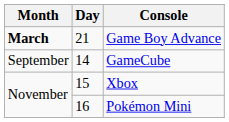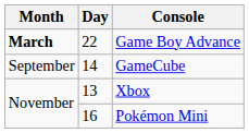Game Boy Advance | Day: 21 -> 22
Xbox | Day: 15 -> 13
